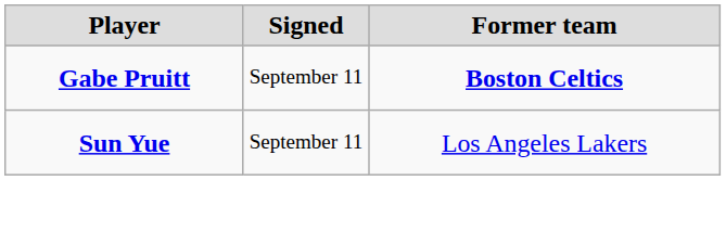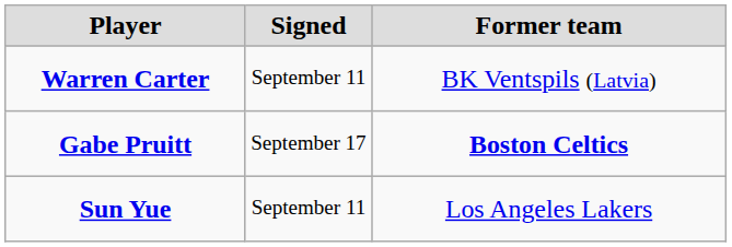+ row: Warren Carter | September 11 | BK Ventspils (Latvia)
Gabe Pruitt | Signed: September 11 -> September 17
